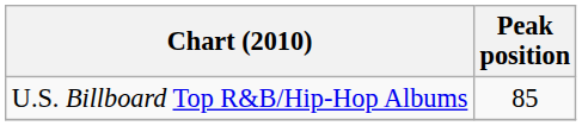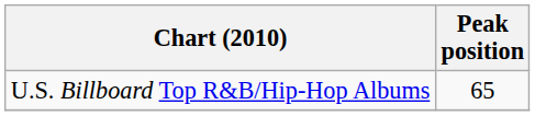U.S. Billboard Top R&B/Hip-Hop Albums | Peak position: 85 -> 65
